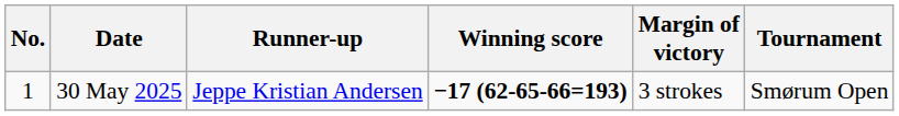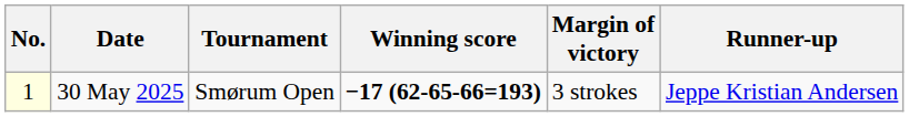columns swapped: Tournament <-> Runner-up
30 May 2025 | No.: no background -> lightyellow background
